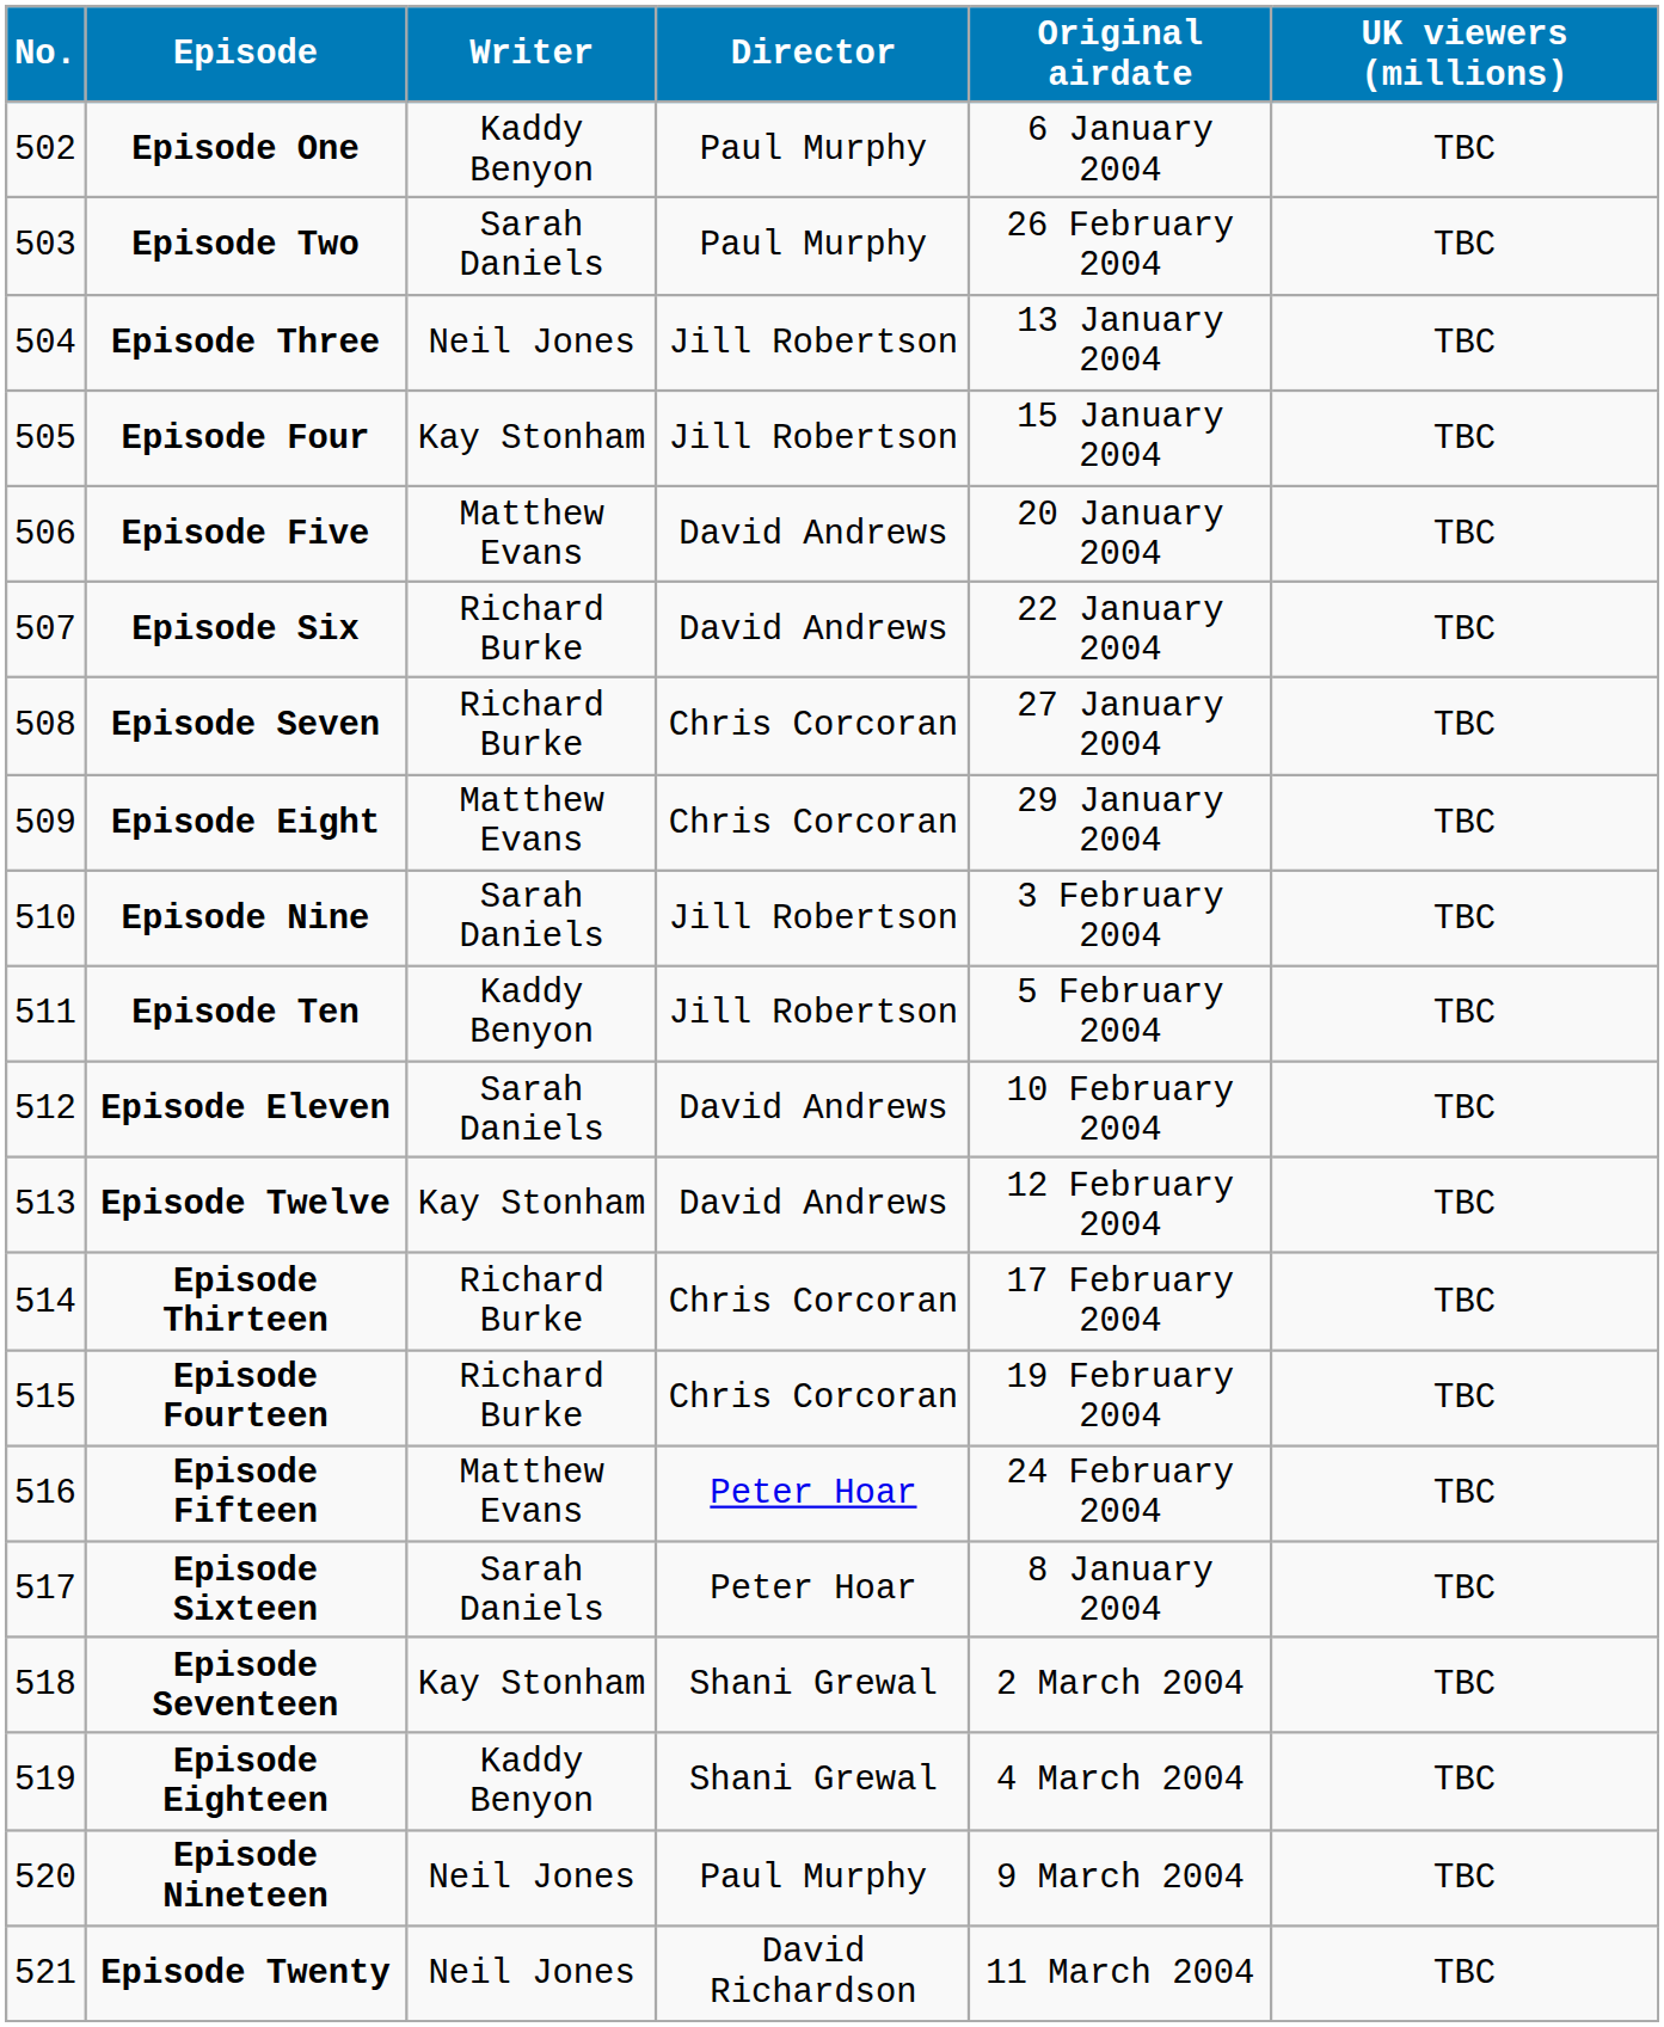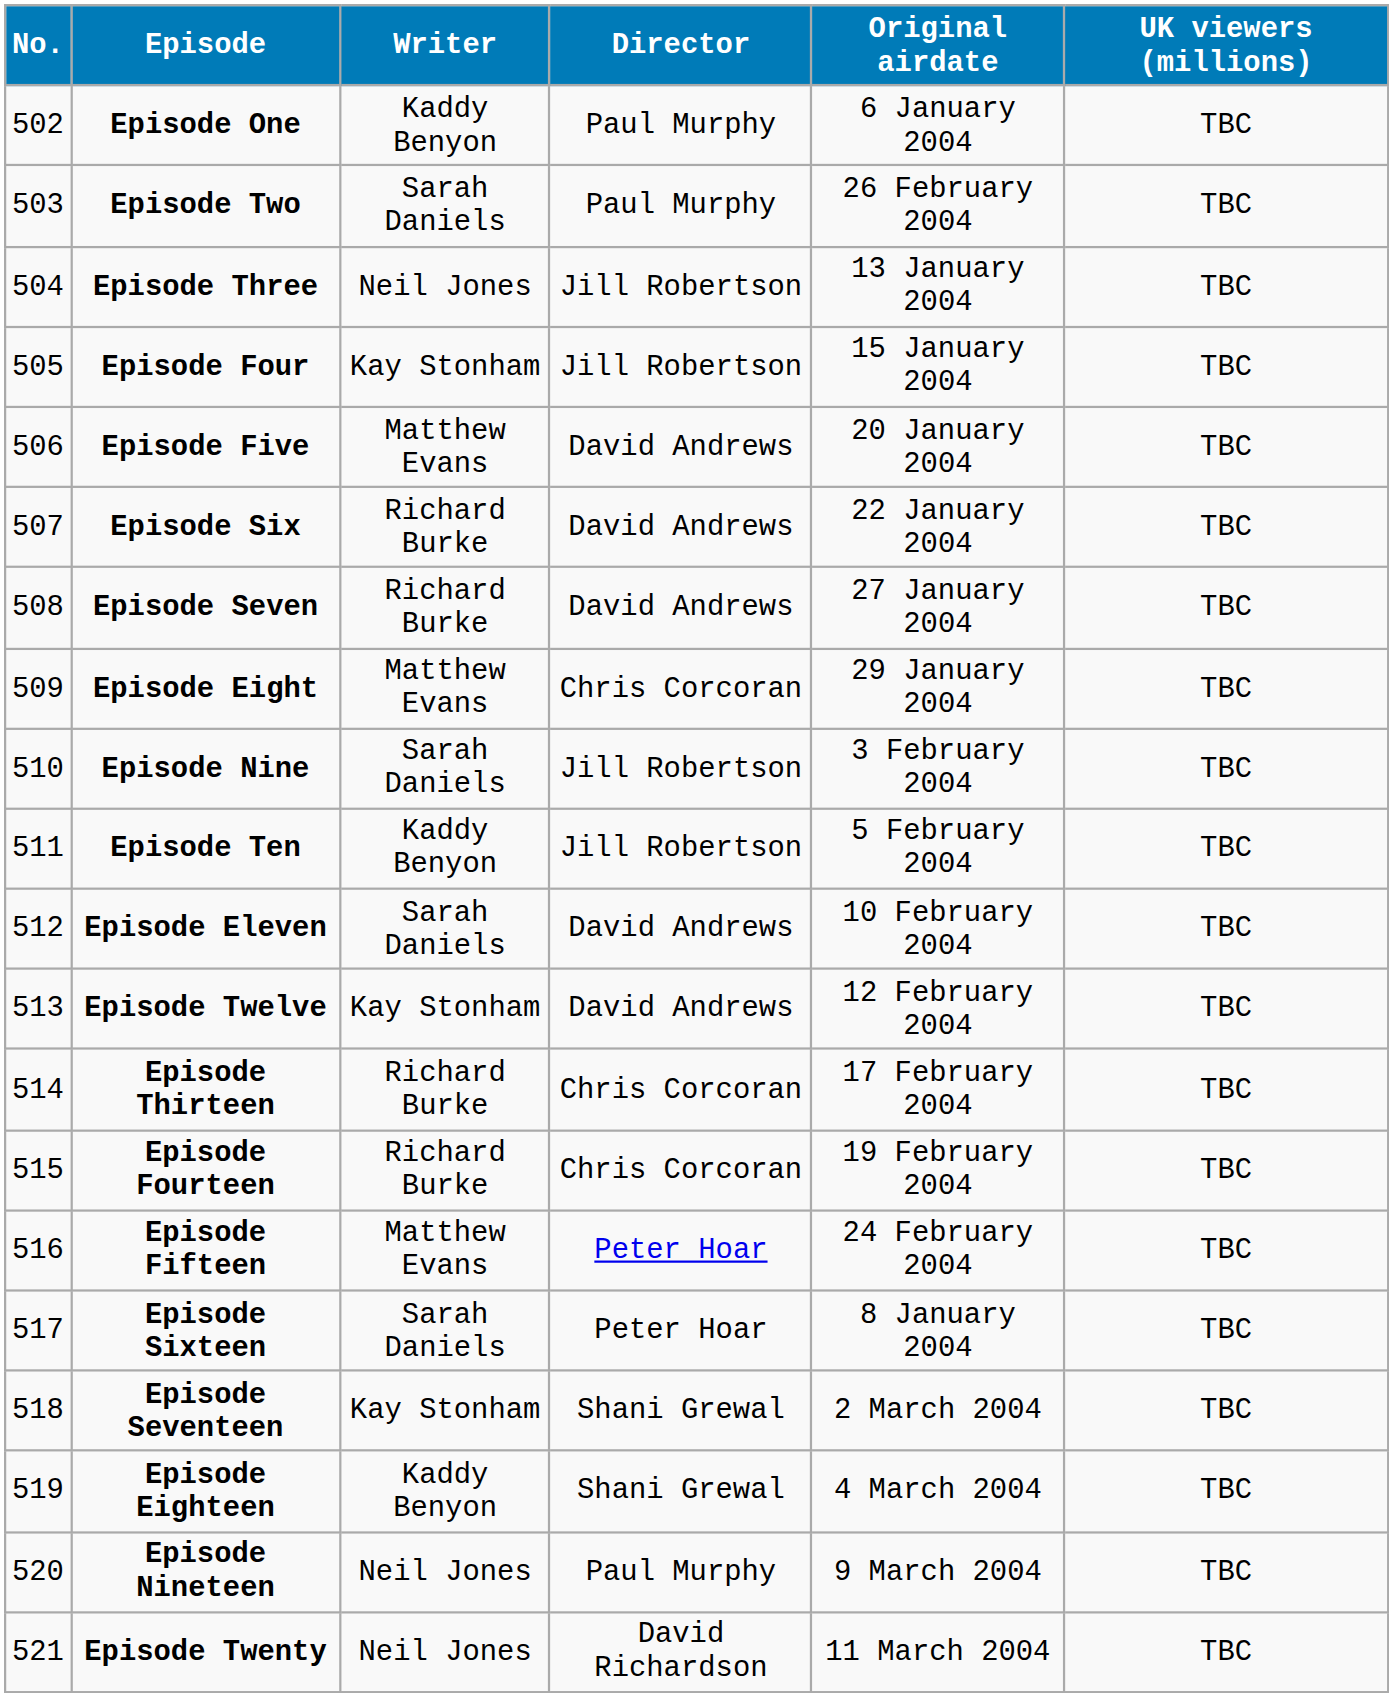Episode Seven | Director: Chris Corcoran -> David Andrews
